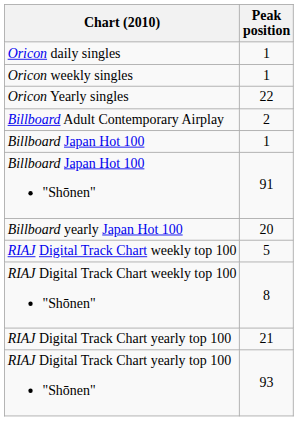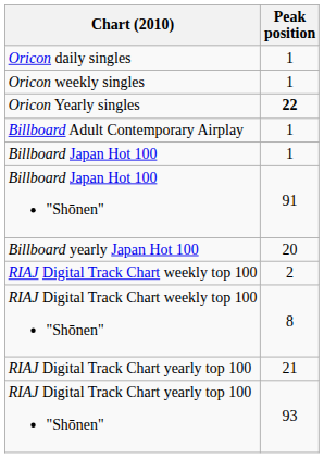Oricon Yearly singles | Peak position: normal -> bold
Billboard Adult Contemporary Airplay | Peak position: 2 -> 1
RIAJ Digital Track Chart weekly top 100 | Peak position: 5 -> 2
